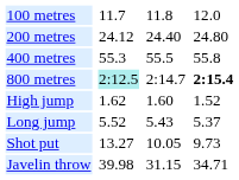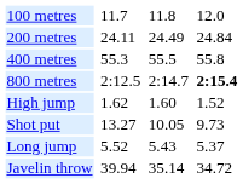200 metres | column 3: 24.12 -> 24.11
200 metres | column 5: 24.40 -> 24.49
200 metres | column 7: 24.80 -> 24.84
800 metres | column 3: paleturquoise background -> no background
rows swapped: Long jump <-> Shot put
Javelin throw | column 3: 39.98 -> 39.94
Javelin throw | column 5: 31.15 -> 35.14
Javelin throw | column 7: 34.71 -> 34.72
